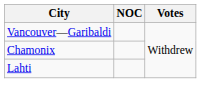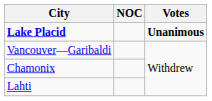+ row: Lake Placid | Unanimous
